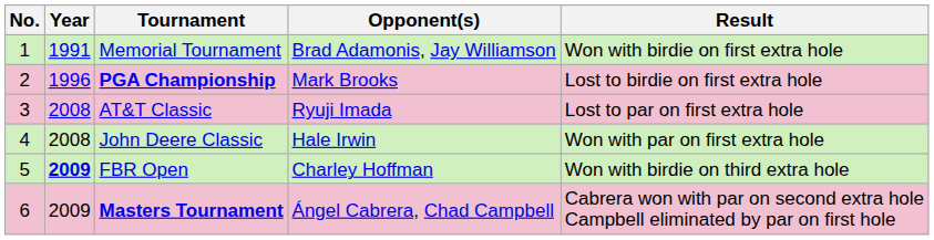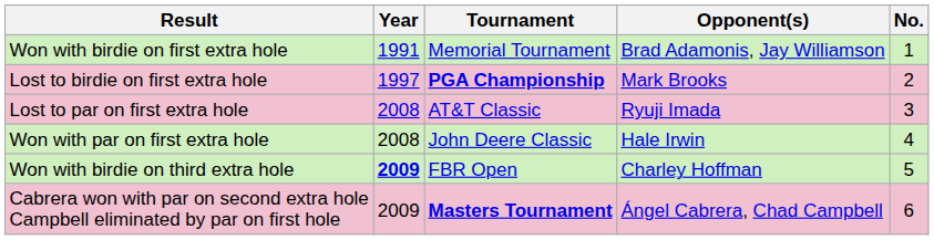columns swapped: No. <-> Result
PGA Championship | Year: 1996 -> 1997
